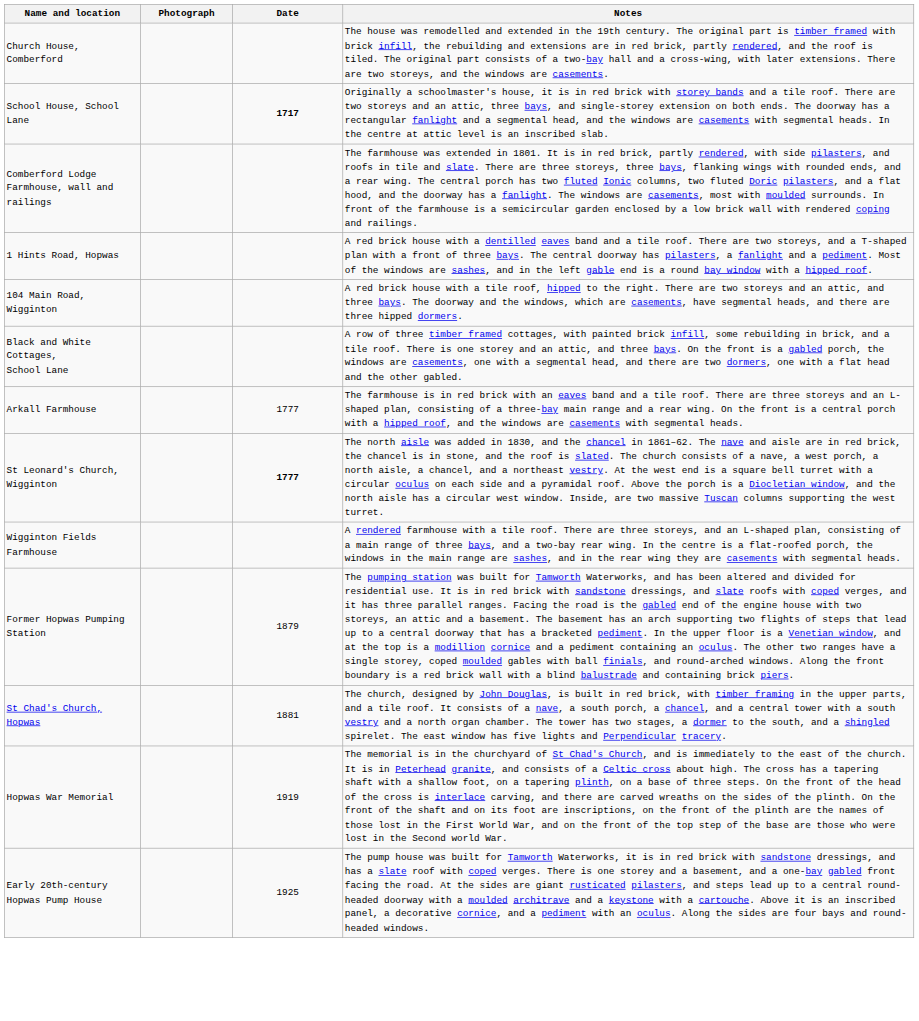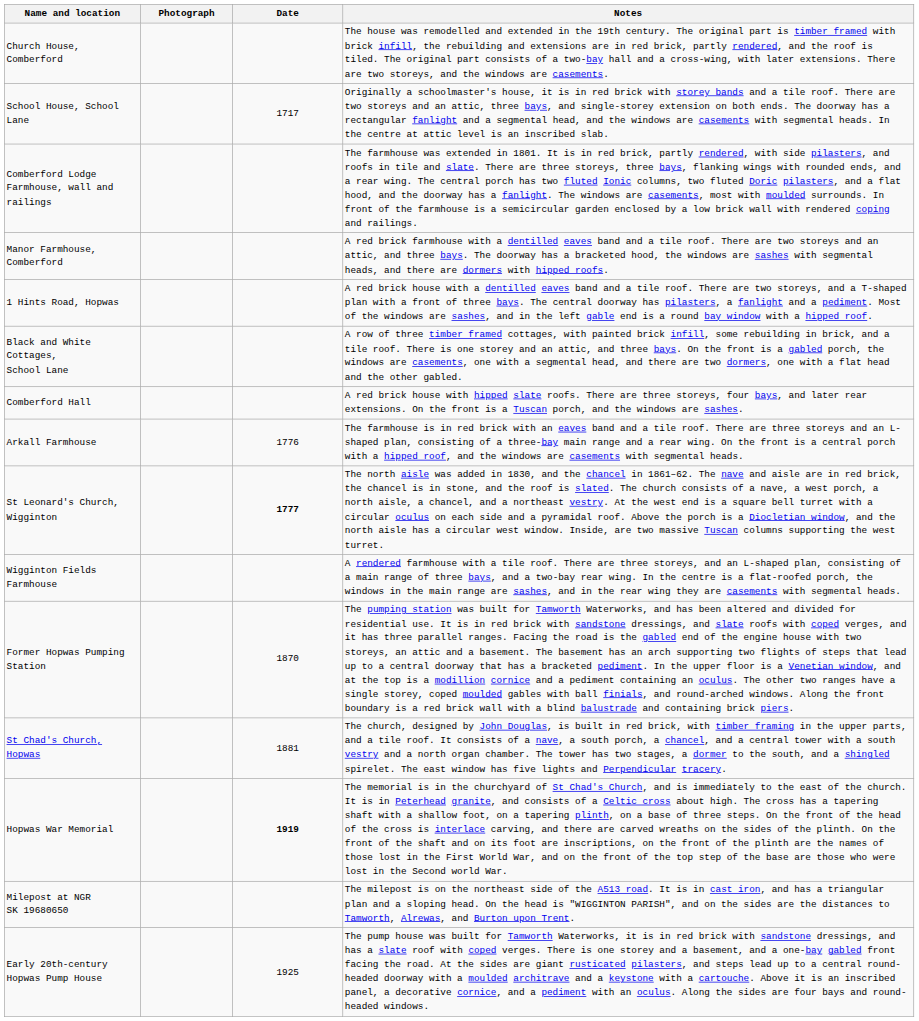School House, School Lane | Date: bold -> normal
+ row: Manor Farmhouse, Comberford | A red brick farmhouse with a dentilled eaves band and a tile roof. There are two storeys and an attic, and three bays. The doorway has a bracketed hood, the windows are sashes with segmental heads, and there are dormers with hipped roofs.
- row: 104 Main Road, Wigginton | A red brick house with a tile roof, hipped to the right. There are two storeys and an attic, and three bays. The doorway and the windows, which are casements, have segmental heads, and there are three hipped dormers.
+ row: Comberford Hall | A red brick house with hipped slate roofs. There are three storeys, four bays, and later rear extensions. On the front is a Tuscan porch, and the windows are sashes.
Arkall Farmhouse | Date: 1777 -> 1776
Former Hopwas Pumping Station | Date: 1879 -> 1870
Hopwas War Memorial | Date: normal -> bold
+ row: Milepost at NGR SK 19680650 | The milepost is on the northeast side of the A513 road. It is in cast iron, and has a triangular plan and a sloping head. On the head is "WIGGINTON PARISH", and on the sides are the distances to Tamworth, Alrewas, and Burton upon Trent.
